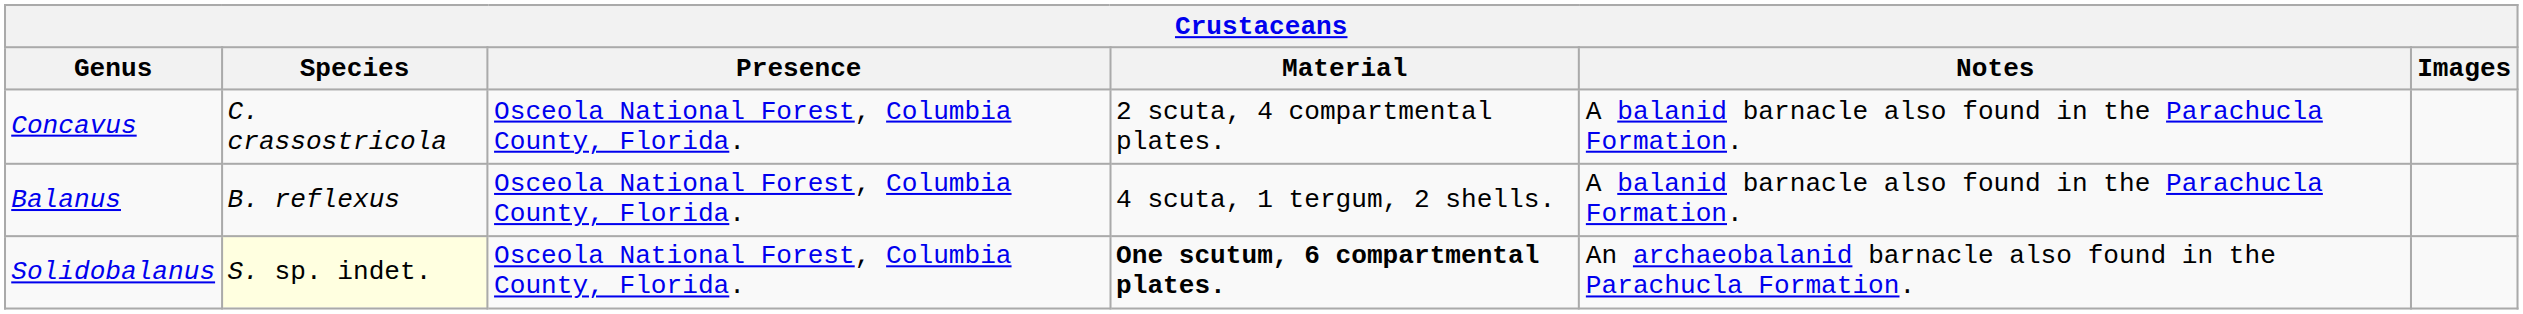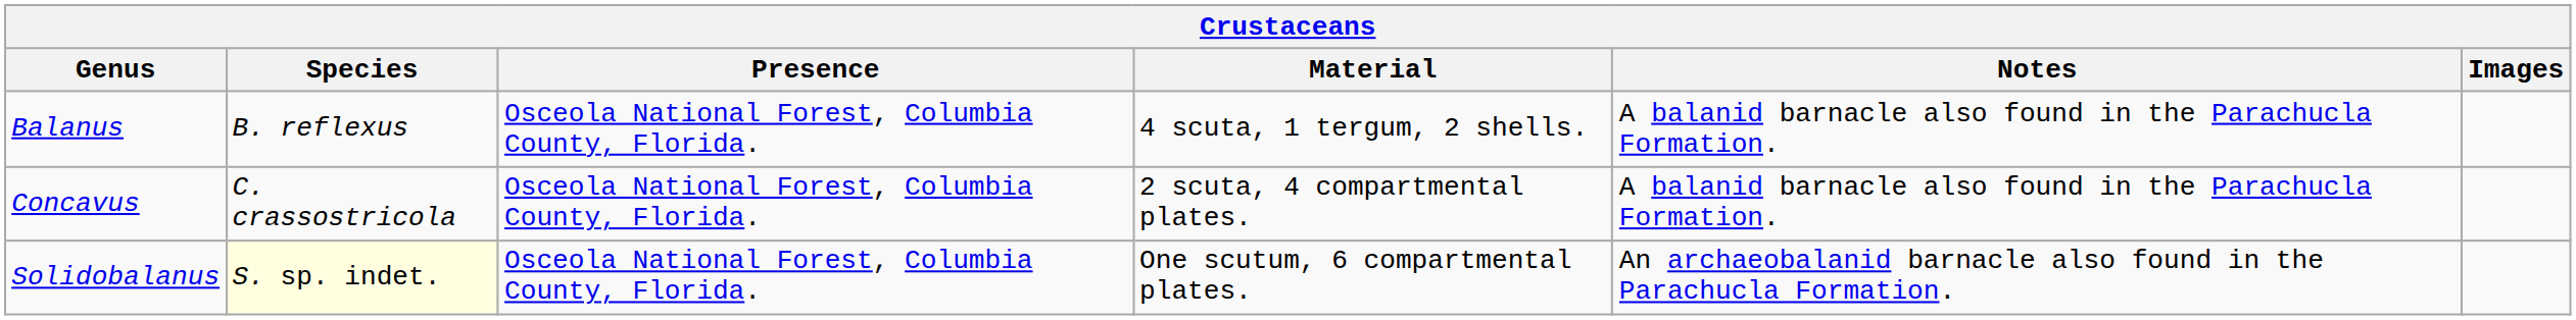rows swapped: Balanus <-> Concavus
Solidobalanus | Material: bold -> normal
